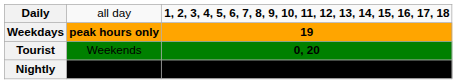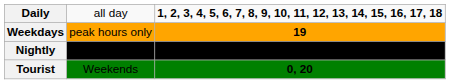Weekdays | column 2: bold -> normal
rows swapped: Tourist <-> Nightly
